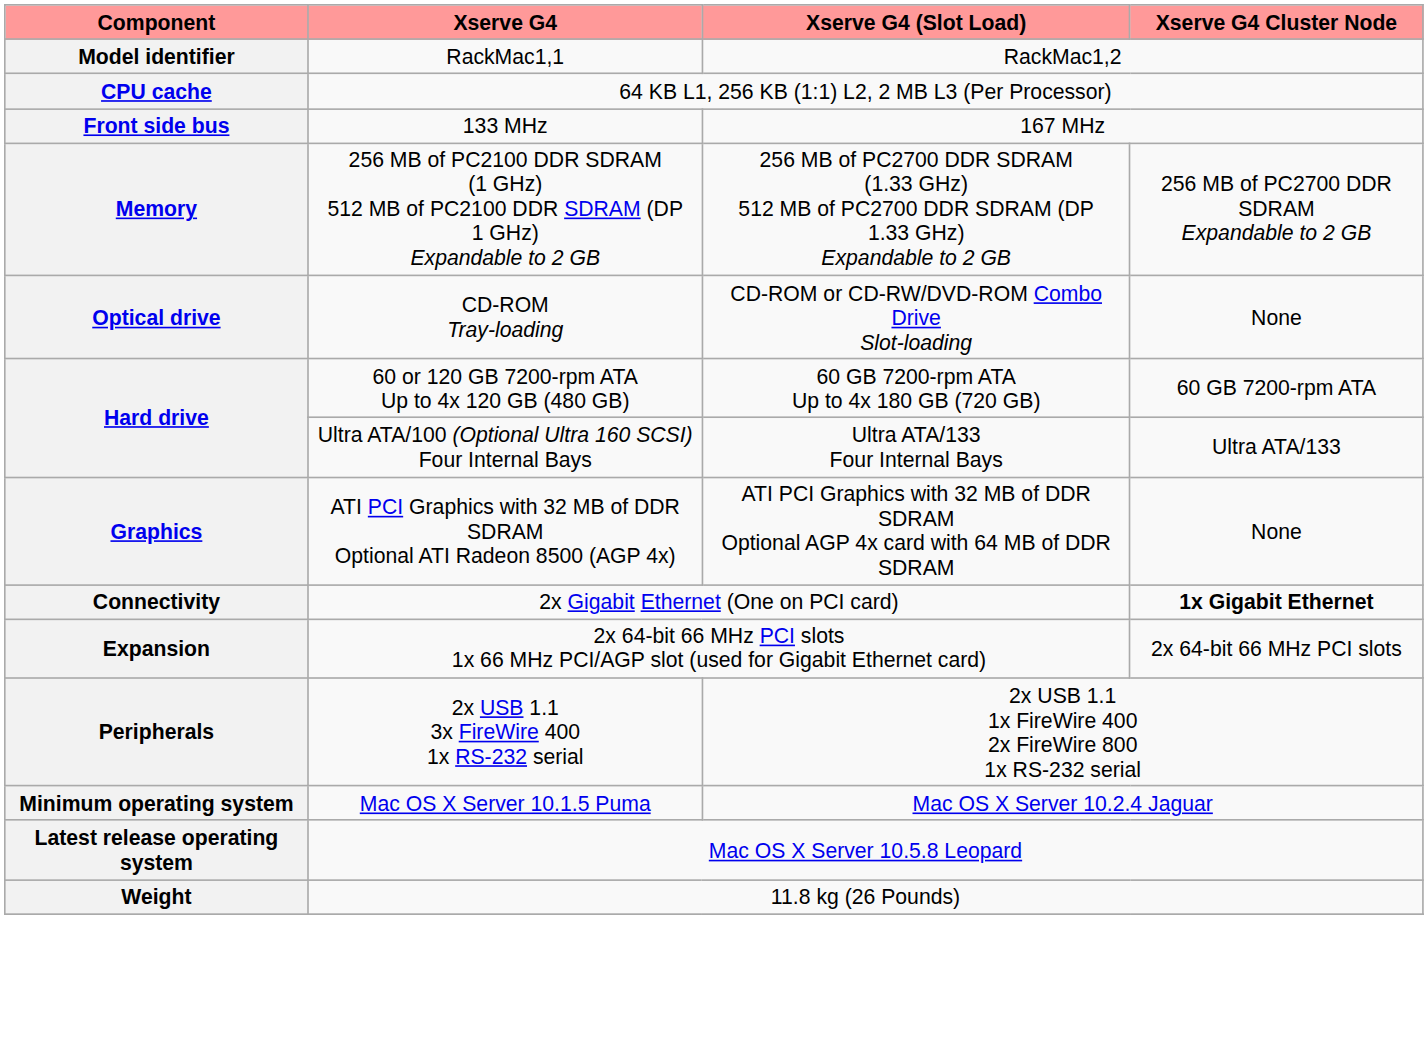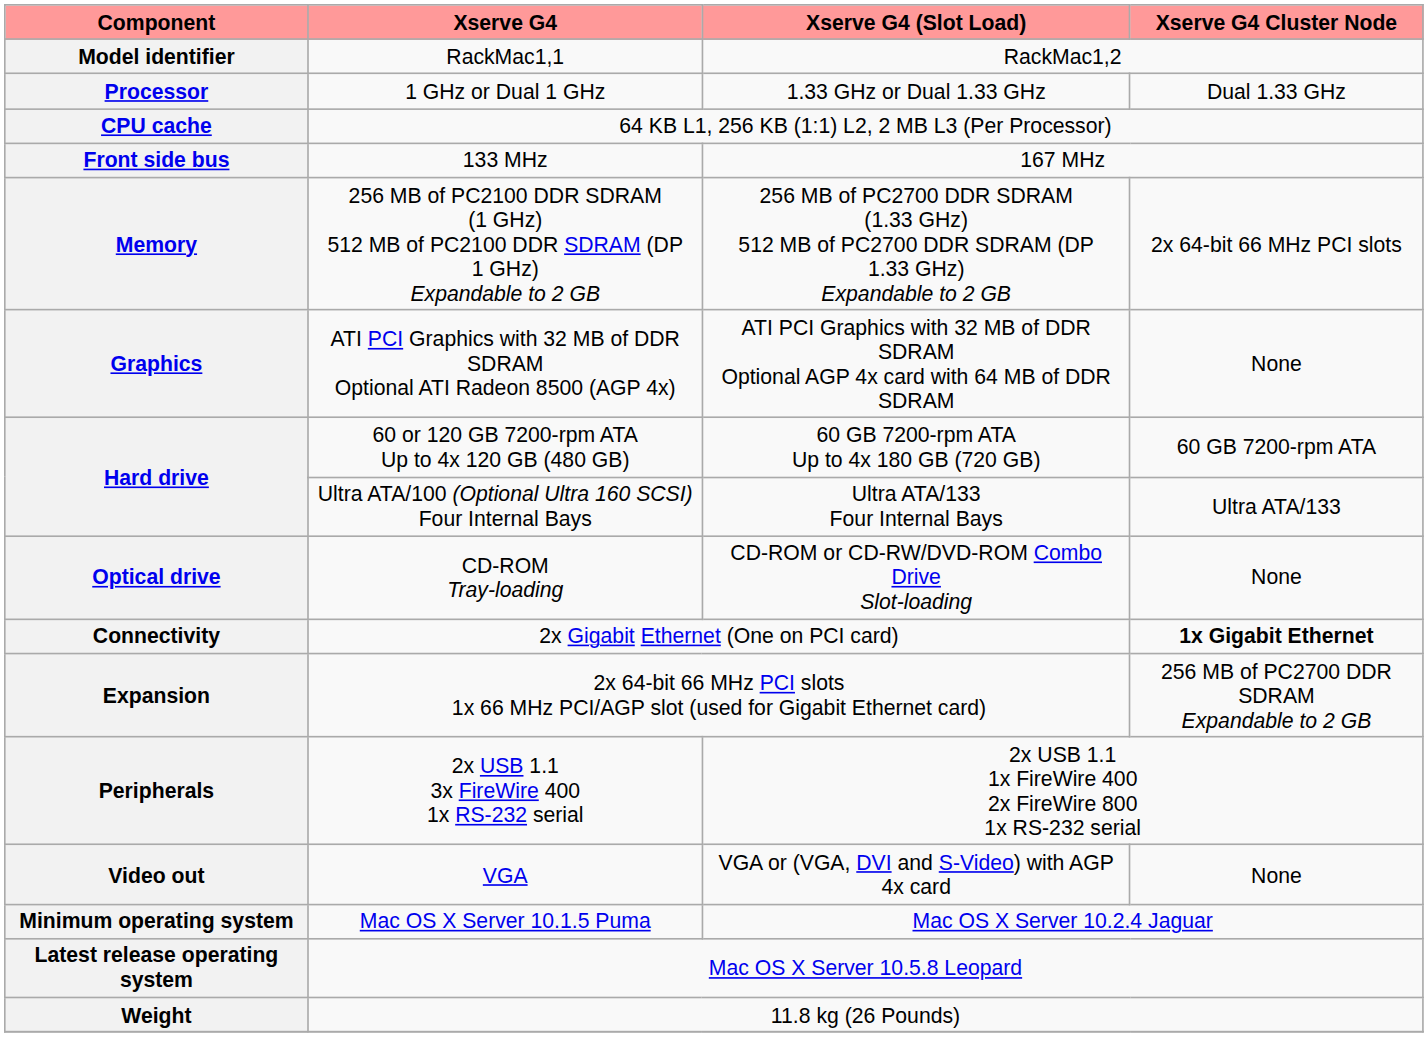+ row: Processor | 1 GHz or Dual 1 GHz | 1.33 GHz or Dual 1.33 GHz | Dual 1.33 GHz
Memory | Xserve G4 Cluster Node: 256 MB of PC2700 DDR SDRAM Expandable to 2 GB -> 2x 64-bit 66 MHz PCI slots
rows swapped: Graphics <-> Optical drive
Expansion | Xserve G4 Cluster Node: 2x 64-bit 66 MHz PCI slots -> 256 MB of PC2700 DDR SDRAM Expandable to 2 GB
+ row: Video out | VGA | VGA or (VGA, DVI and S-Video) with AGP 4x card | None
